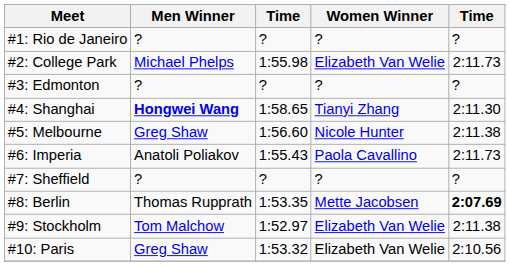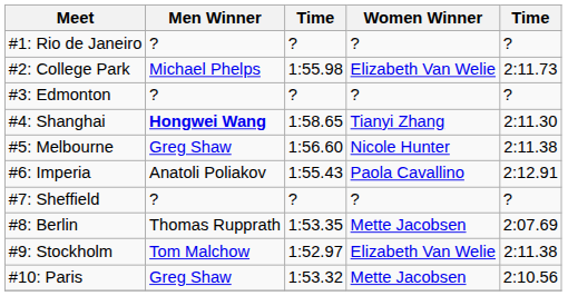#6: Imperia | column 5: 2:11.73 -> 2:12.91
#8: Berlin | column 5: bold -> normal
#10: Paris | Women Winner: Elizabeth Van Welie -> Mette Jacobsen
